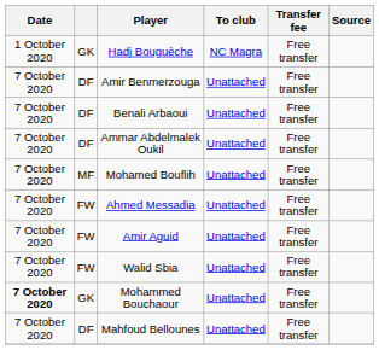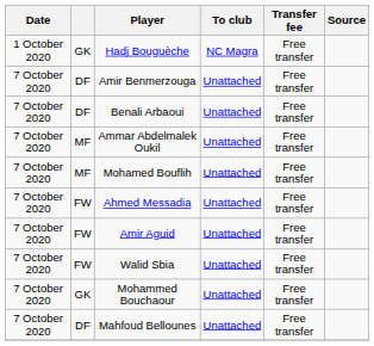Ammar Abdelmalek Oukil | column 2: DF -> MF
Mohammed Bouchaour | Date: bold -> normal
